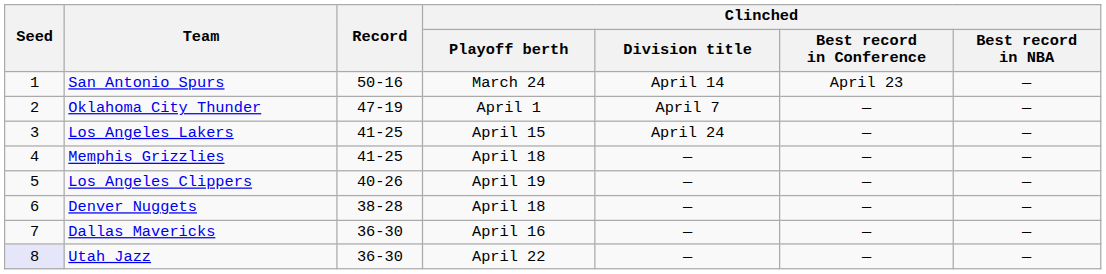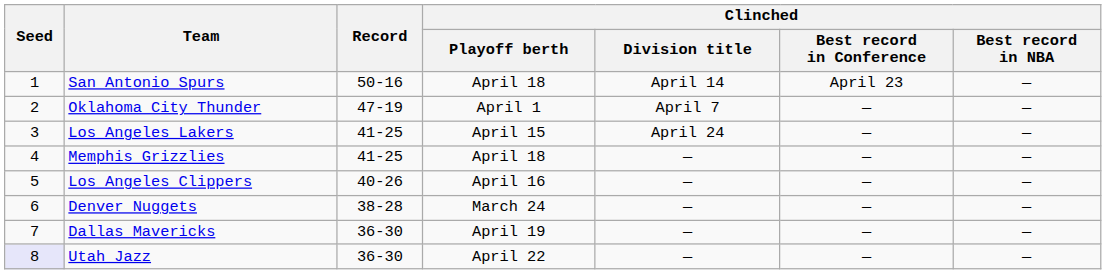San Antonio Spurs | Clinched / Playoff berth: March 24 -> April 18
Los Angeles Clippers | Clinched / Playoff berth: April 19 -> April 16
Denver Nuggets | Clinched / Playoff berth: April 18 -> March 24
Dallas Mavericks | Clinched / Playoff berth: April 16 -> April 19
